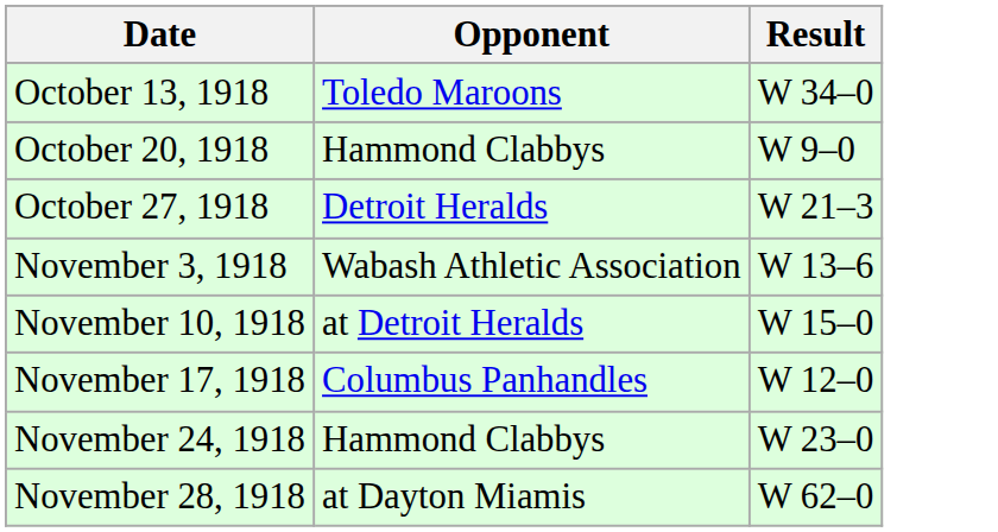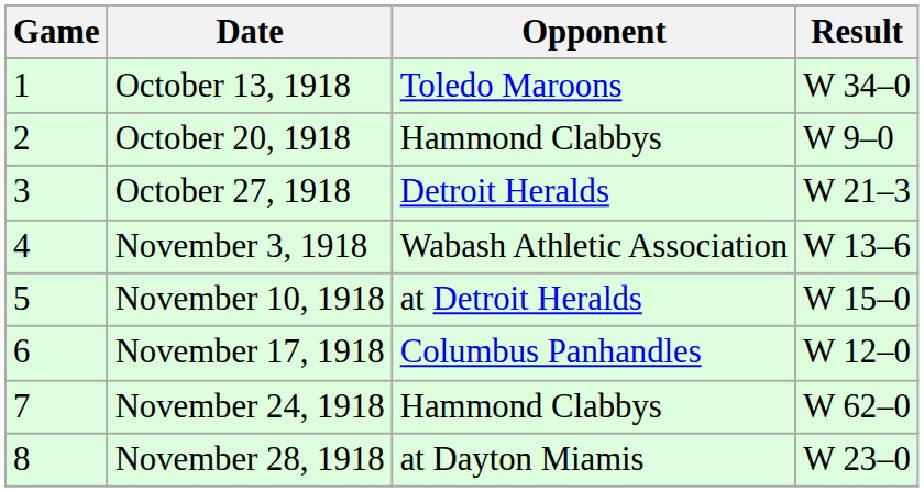+ column: Game | 1 | 2 | 3 | 4 | 5 | 6 | 7 | 8
November 24, 1918 | Result: W 23–0 -> W 62–0
November 28, 1918 | Result: W 62–0 -> W 23–0
